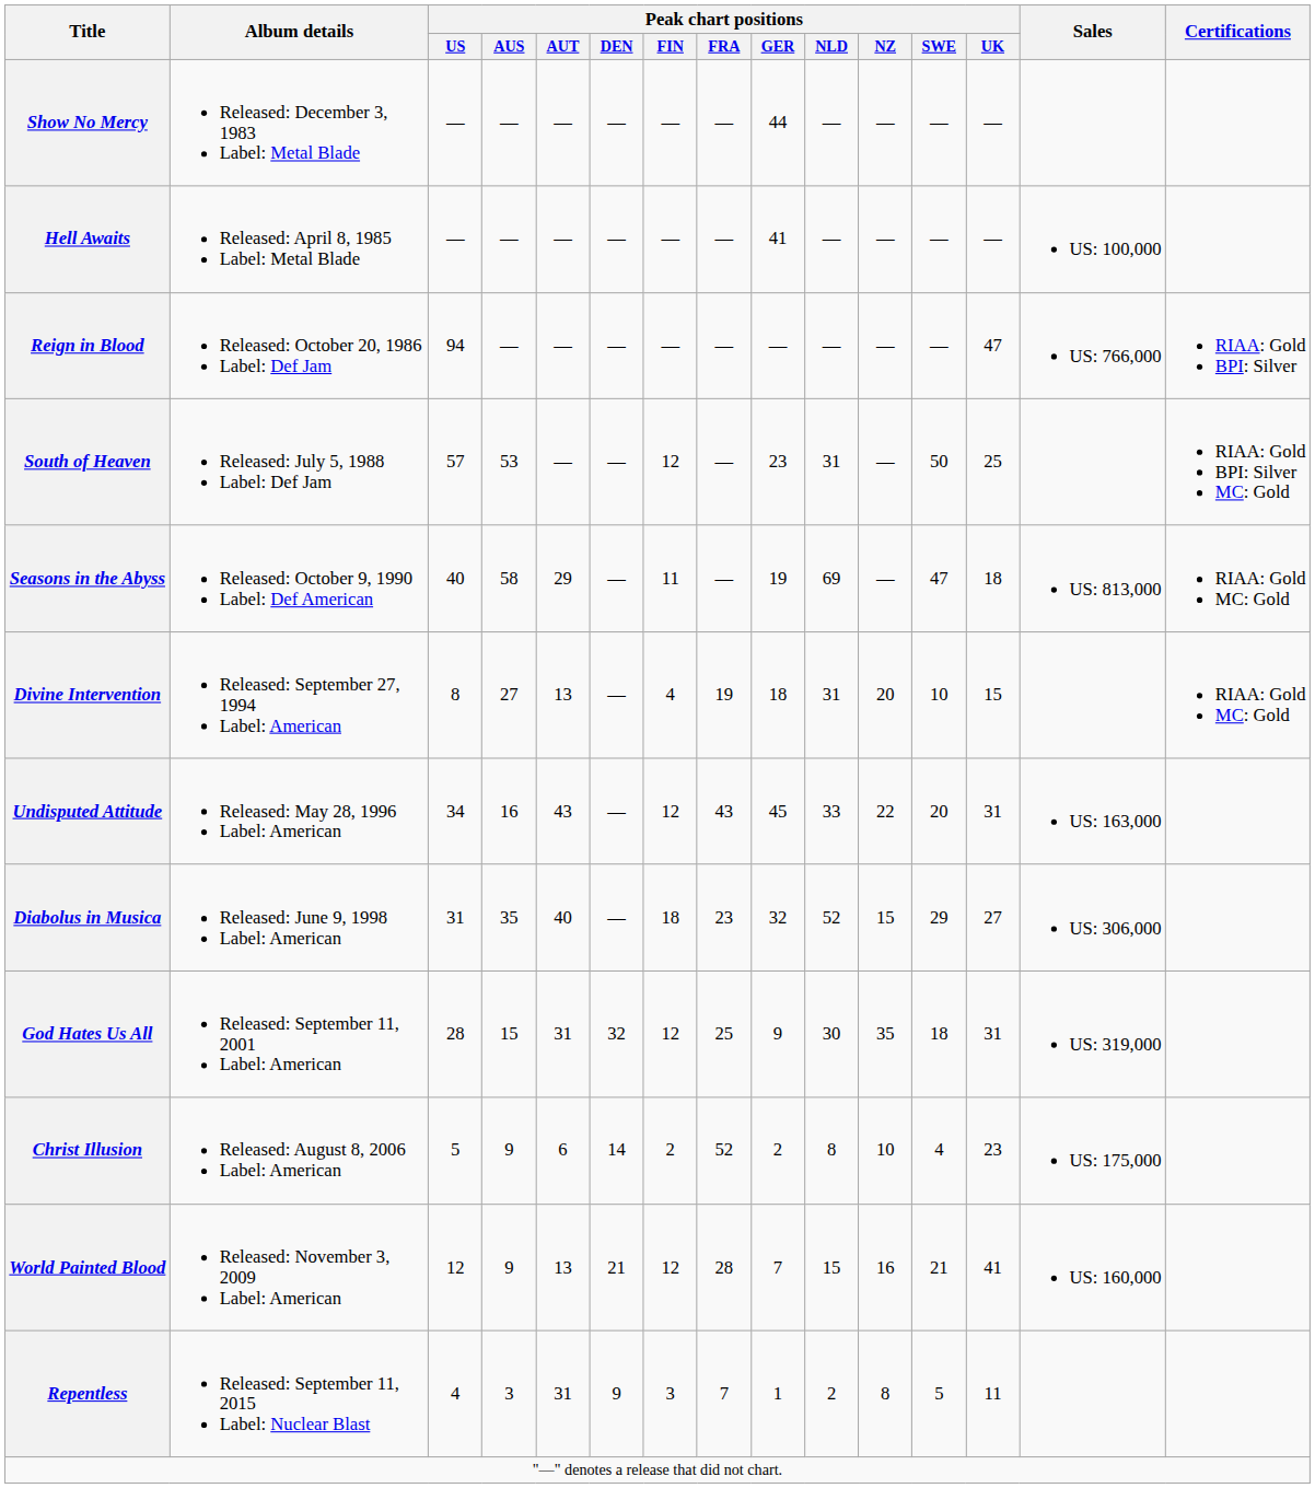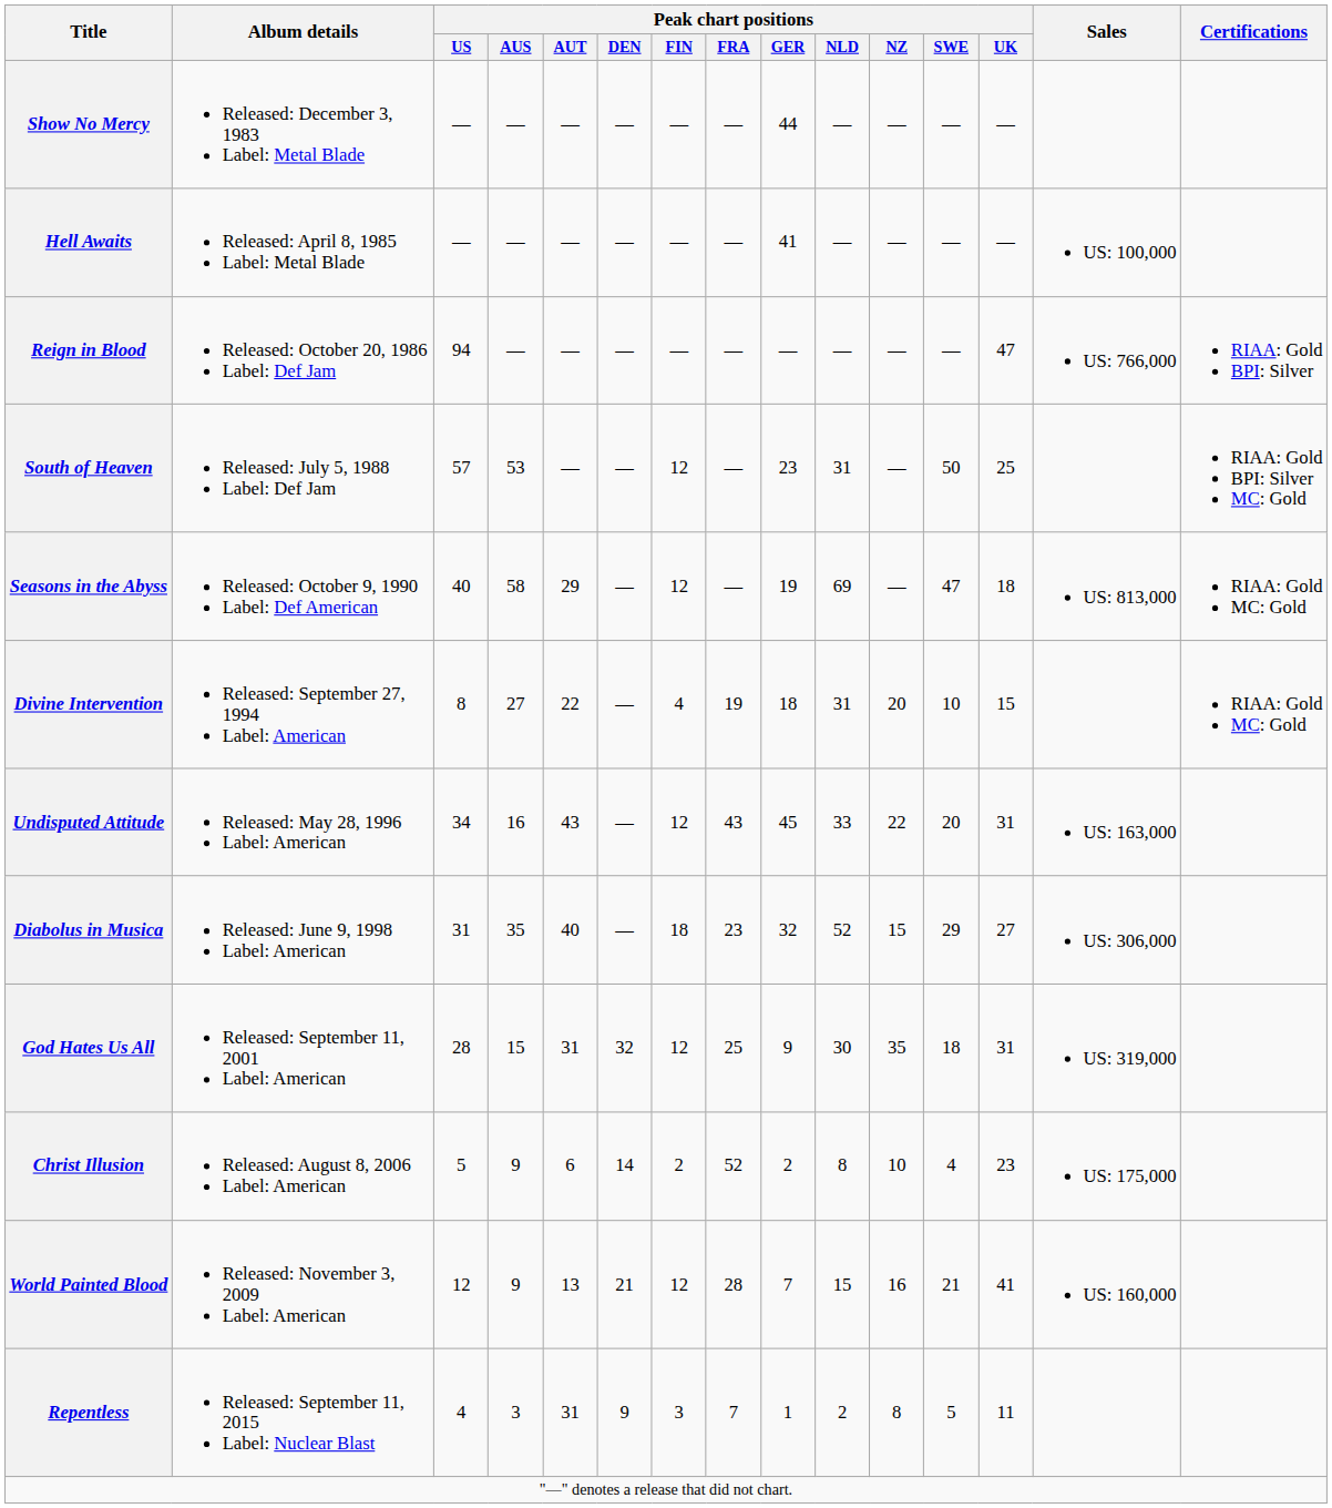Seasons in the Abyss | Peak chart positions / FIN: 11 -> 12
Divine Intervention | Peak chart positions / AUT: 13 -> 22
